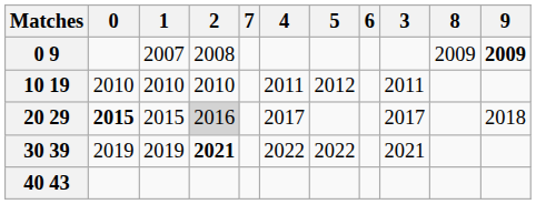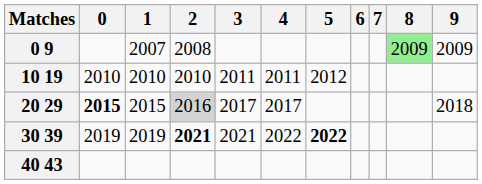columns swapped: 3 <-> 7
0 9 | 8: no background -> lightgreen background
0 9 | 9: bold -> normal
30 39 | 5: normal -> bold
